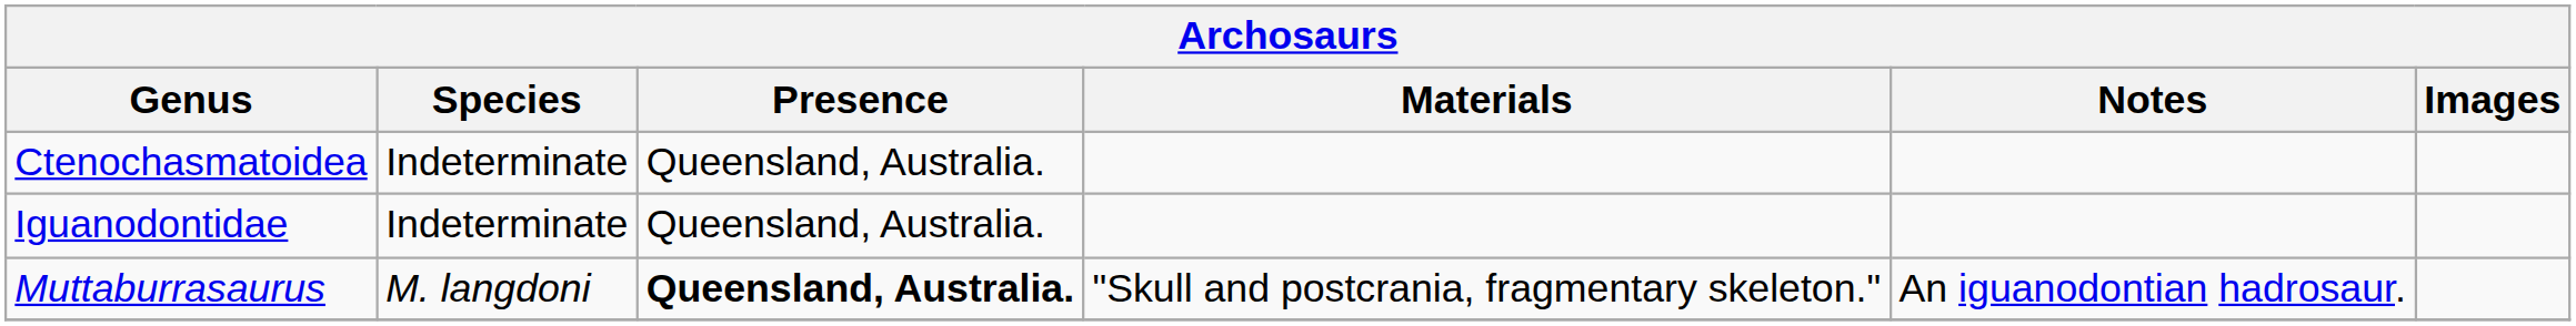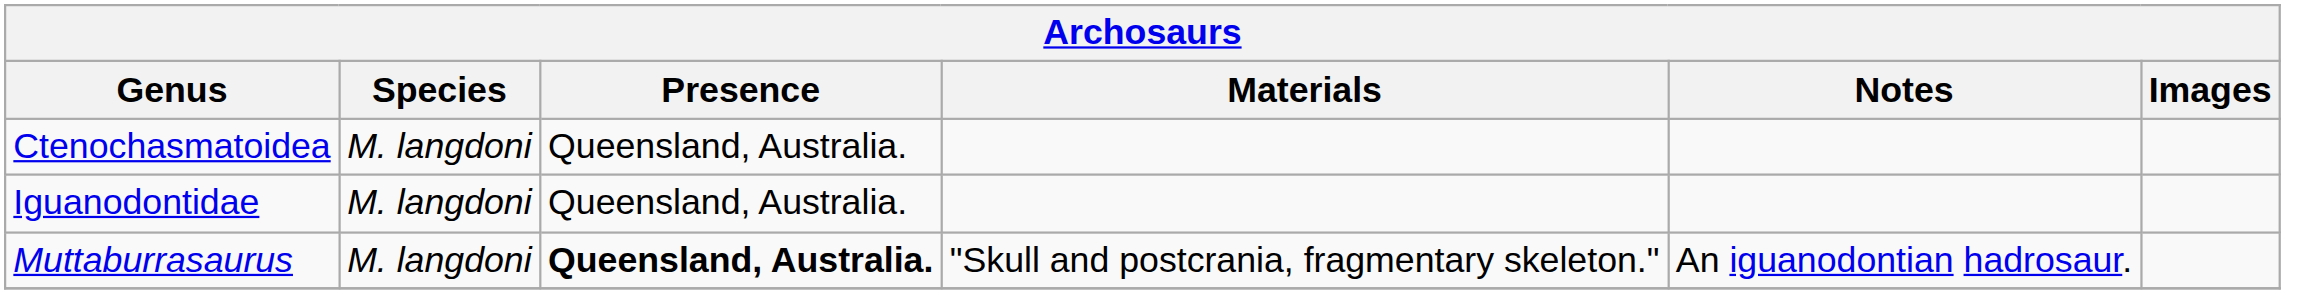Ctenochasmatoidea | Species: Indeterminate -> M. langdoni
Iguanodontidae | Species: Indeterminate -> M. langdoni
